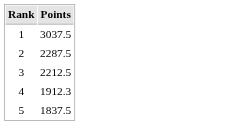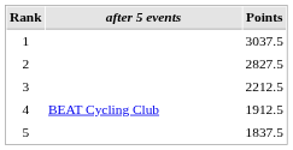+ column: after 5 events | BEAT Cycling Club
2 | Points: 2287.5 -> 2827.5
4 | Points: 1912.3 -> 1912.5
